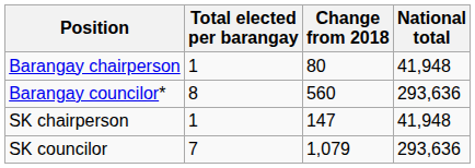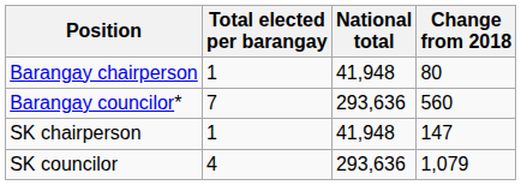columns swapped: National total <-> Change from 2018
Barangay councilor* | Total elected per barangay: 8 -> 7
SK councilor | Total elected per barangay: 7 -> 4
